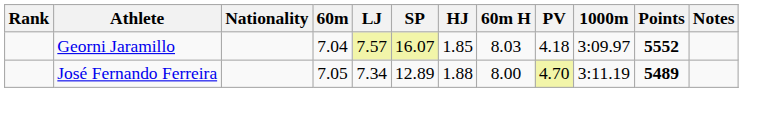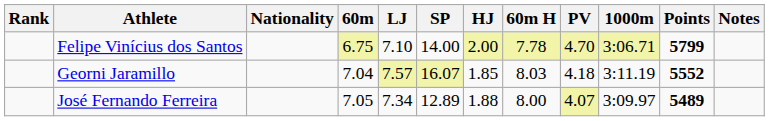+ row: Felipe Vinícius dos Santos | 6.75 | 7.10 | 14.00 | 2.00 | 7.78 | 4.70 | 3:06.71 | 5799
Georni Jaramillo | 1000m: 3:09.97 -> 3:11.19
José Fernando Ferreira | PV: 4.70 -> 4.07
José Fernando Ferreira | 1000m: 3:11.19 -> 3:09.97
